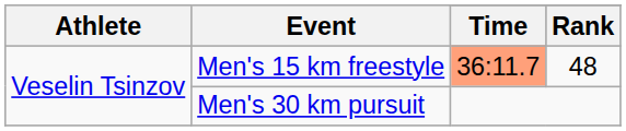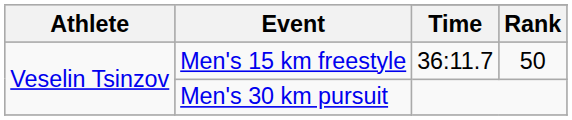Men's 15 km freestyle | Time: lightsalmon background -> no background
Men's 15 km freestyle | Rank: 48 -> 50
